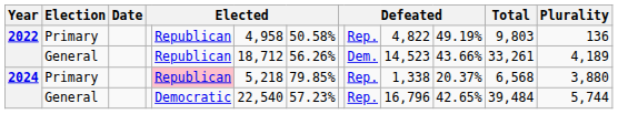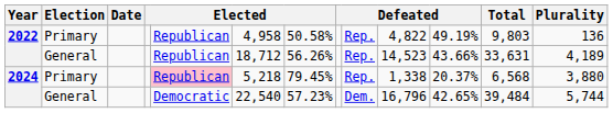2022 / General | column 9: Dem. -> Rep.
2022 / General | Total: 33,261 -> 33,631
2024 / Primary | column 7: 79.85% -> 79.45%
2024 / General | column 9: Rep. -> Dem.
